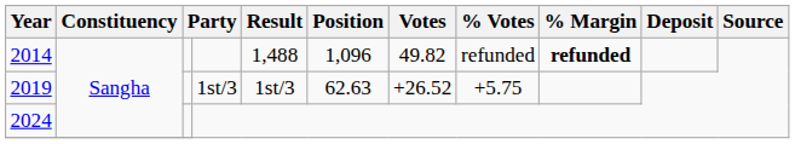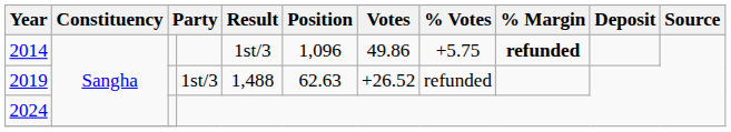2014 | Result: 1,488 -> 1st/3
2014 | Votes: 49.82 -> 49.86
2014 | % Votes: refunded -> +5.75
2019 | Result: 1st/3 -> 1,488
2019 | % Votes: +5.75 -> refunded
